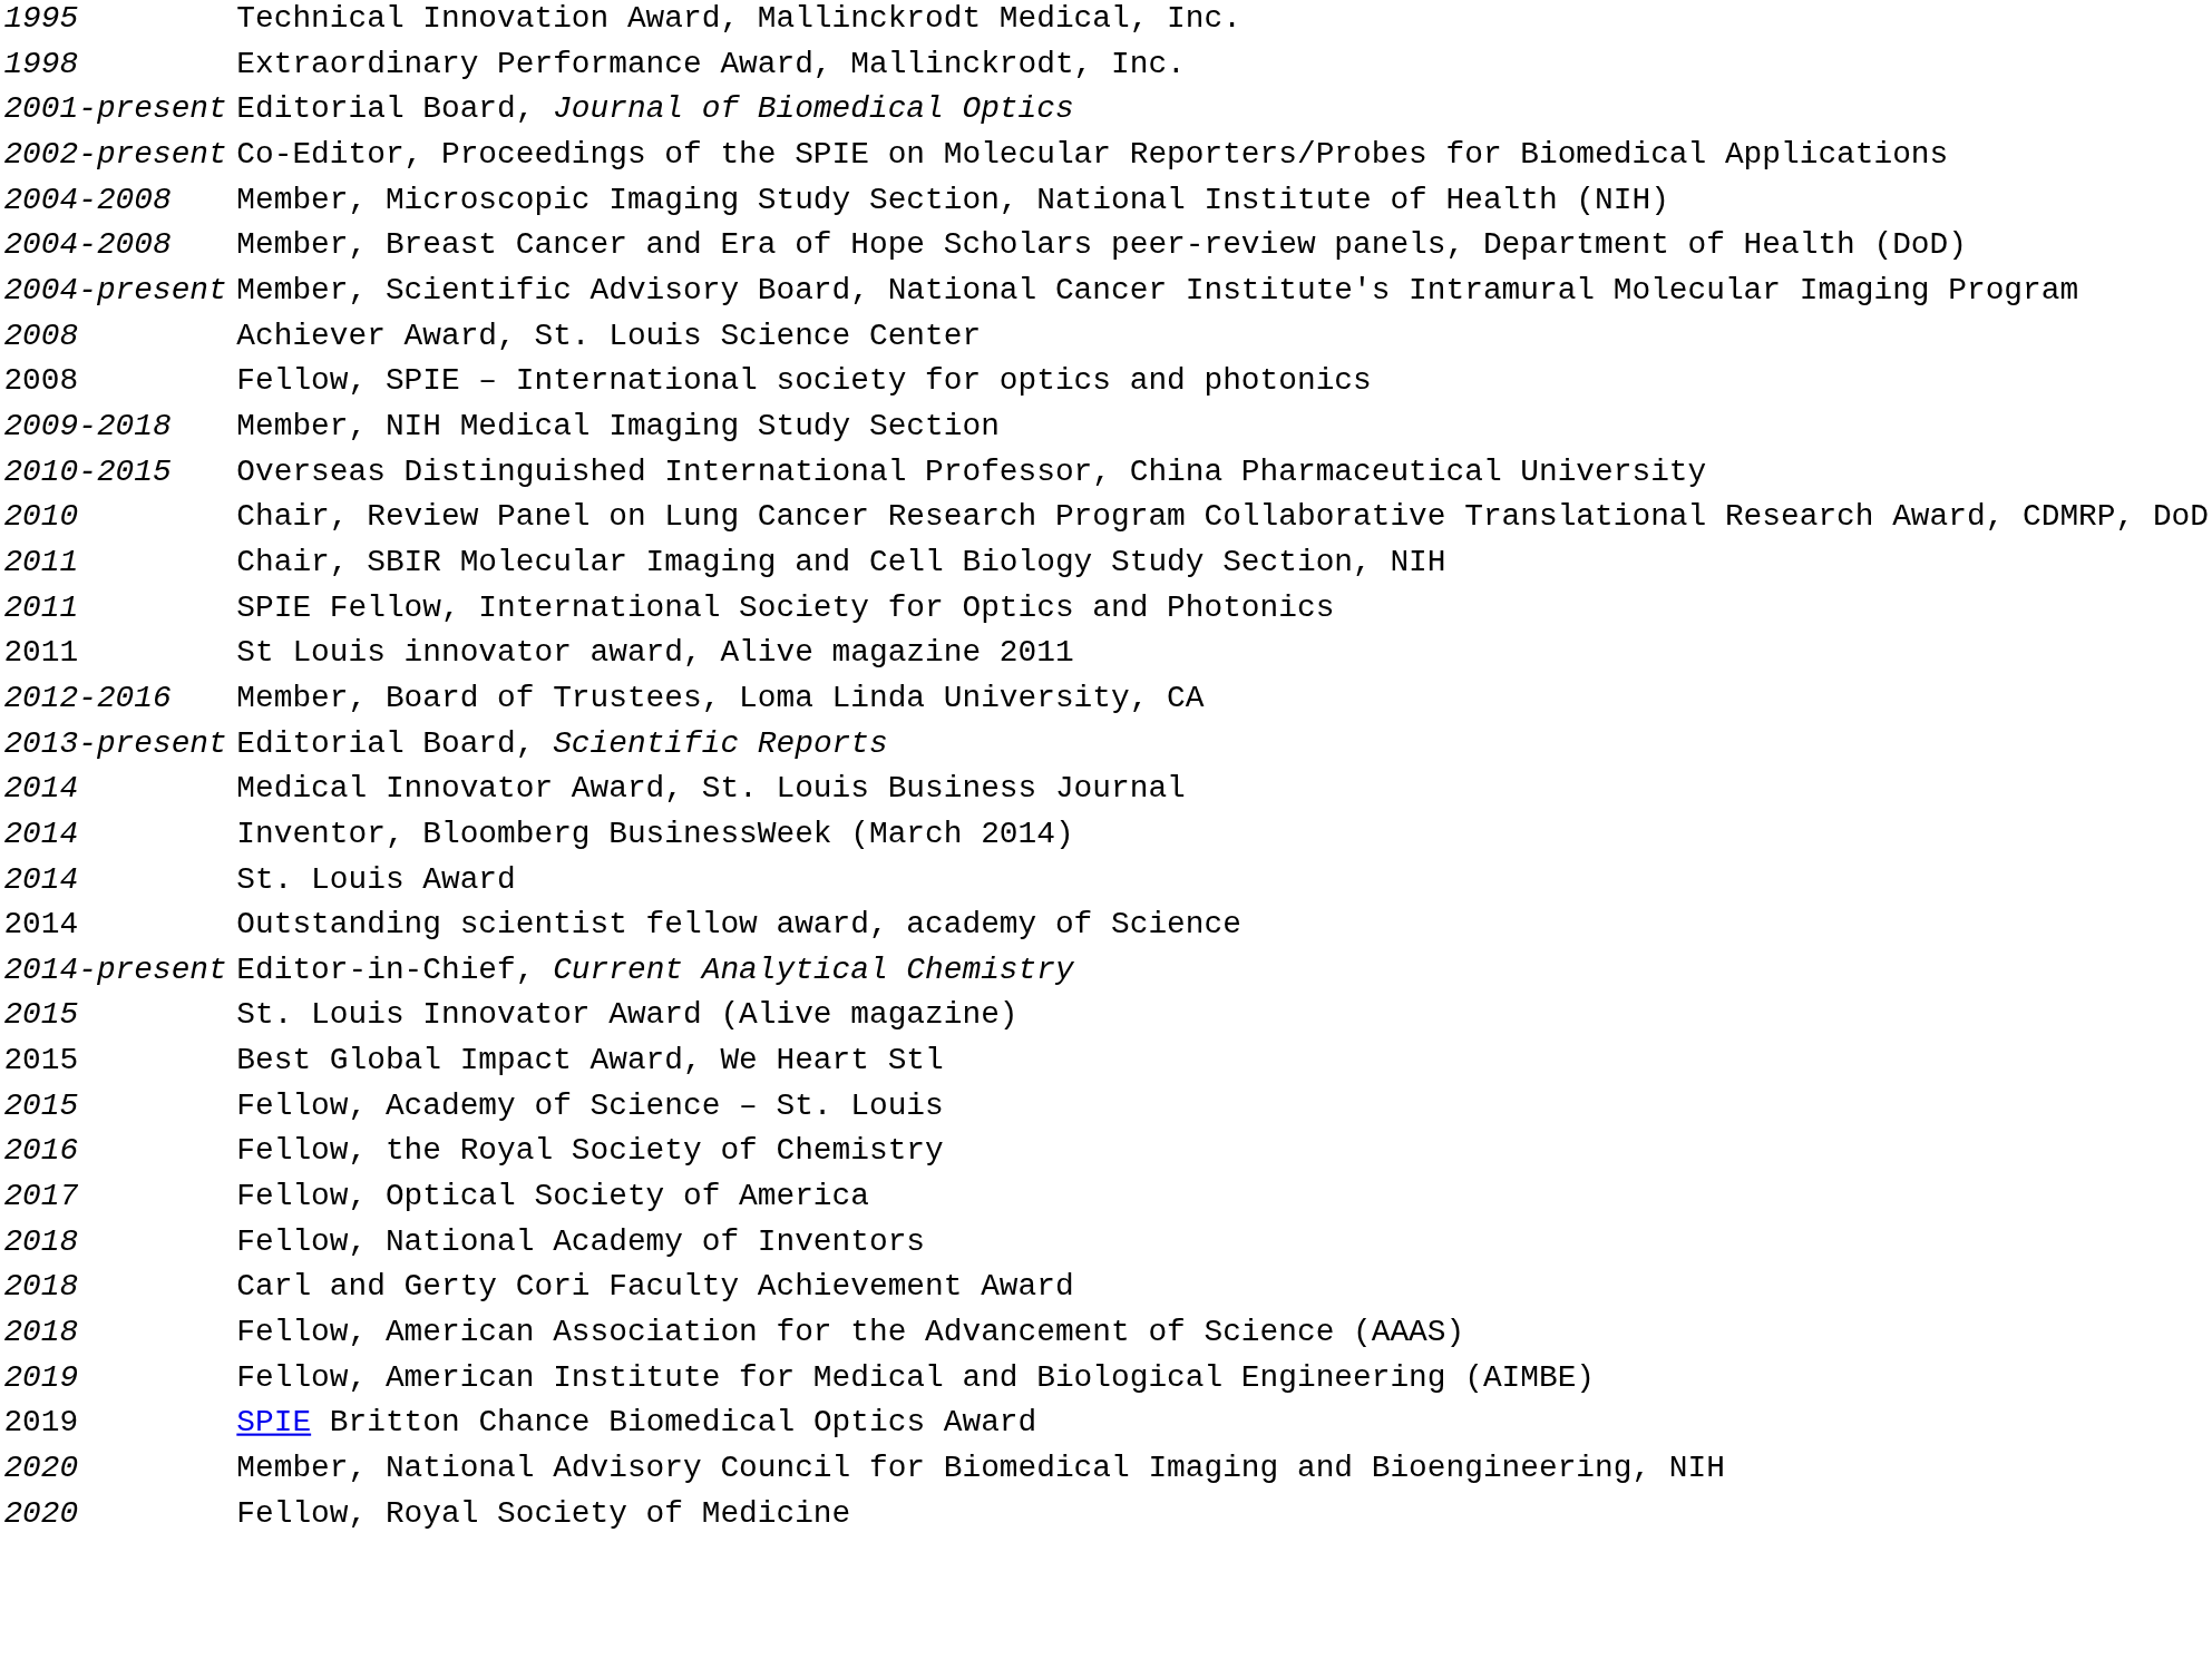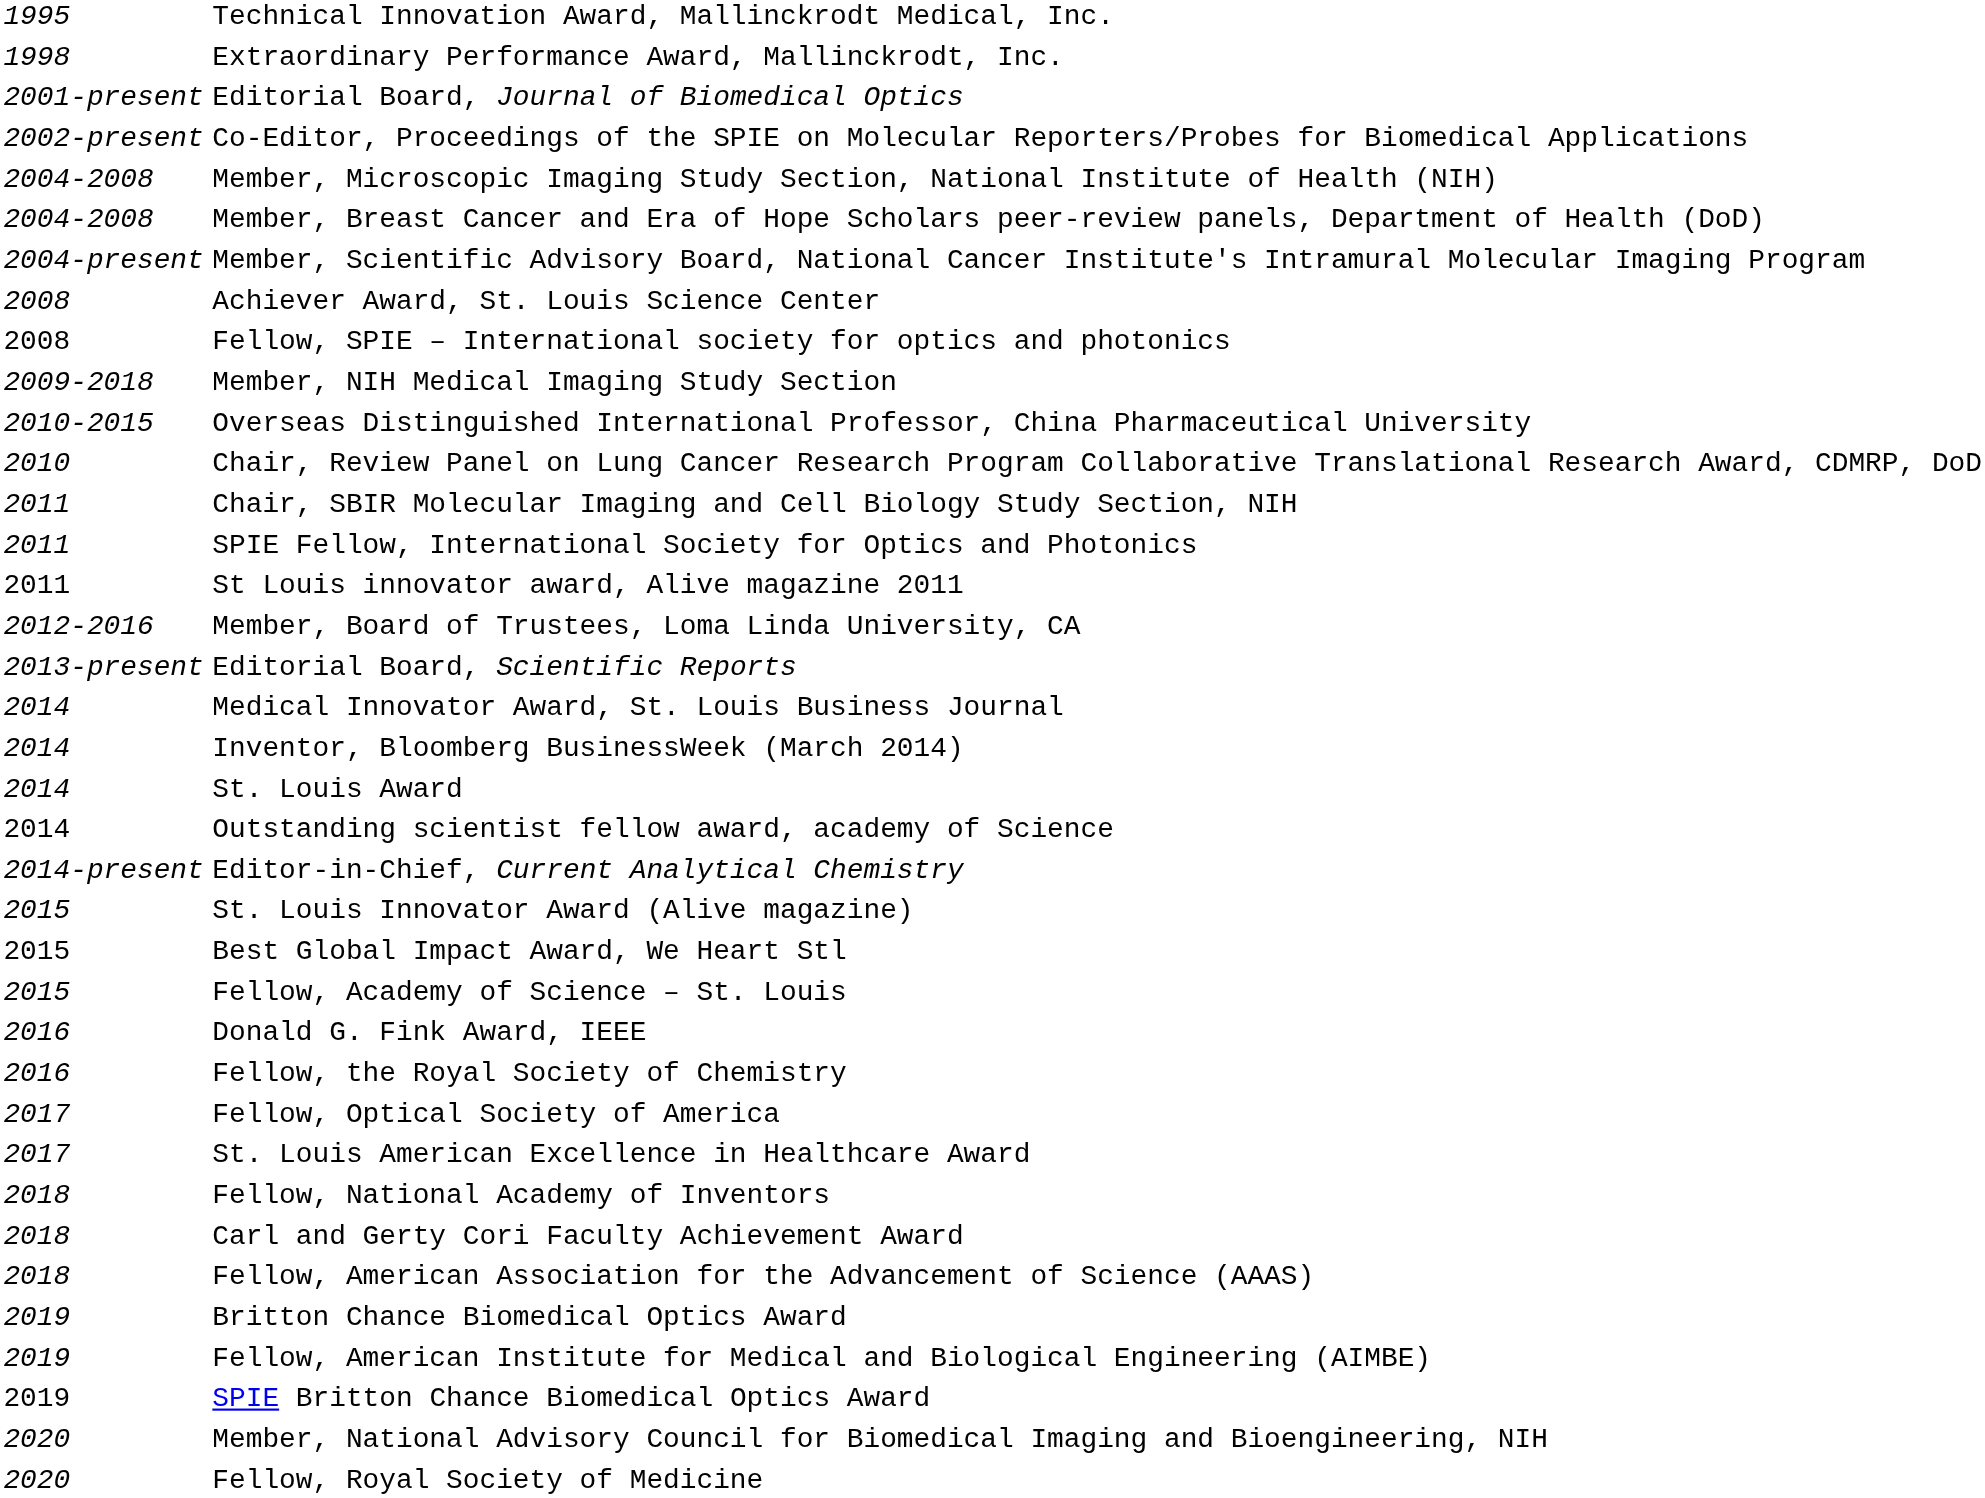+ row: 2016 | Donald G. Fink Award, IEEE
+ row: 2017 | St. Louis American Excellence in Healthcare Award
+ row: 2019 | Britton Chance Biomedical Optics Award
